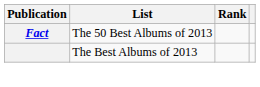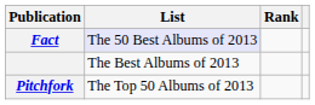Fact | List: no background -> lavender background
+ row: Pitchfork | The Top 50 Albums of 2013
